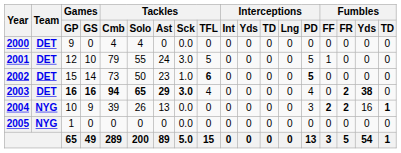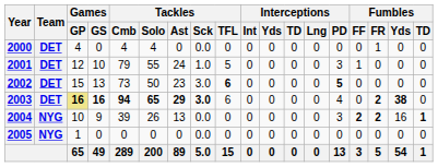2000 | Games / GP: 9 -> 4
2000 | Fumbles / FR: 0 -> 1
2001 | Tackles / Sck: 3.0 -> 1.0
2001 | Interceptions / PD: 5 -> 3
2002 | Games / GS: 14 -> 13
2002 | Tackles / Sck: 1.0 -> 3.0
2003 | Games / GP: no background -> khaki background
2003 | Tackles / TFL: 4 -> 6
